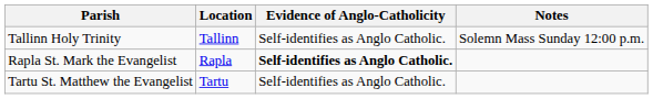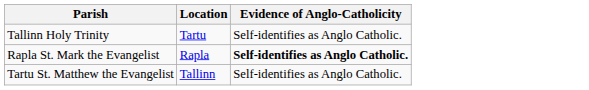- column: Notes | Solemn Mass Sunday 12:00 p.m.
Tallinn Holy Trinity | Location: Tallinn -> Tartu
Tartu St. Matthew the Evangelist | Location: Tartu -> Tallinn
